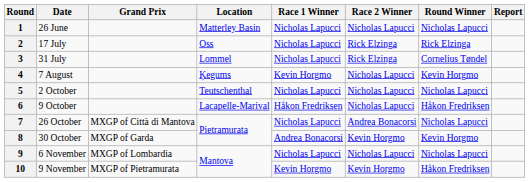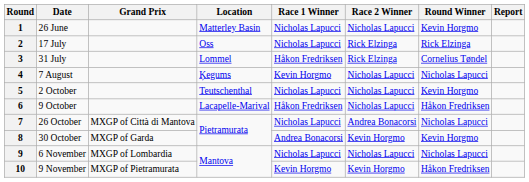1 | Round Winner: Nicholas Lapucci -> Kevin Horgmo
3 | Race 1 Winner: Nicholas Lapucci -> Håkon Fredriksen
4 | Round Winner: Kevin Horgmo -> Nicholas Lapucci
5 | Round Winner: Nicholas Lapucci -> Kevin Horgmo
